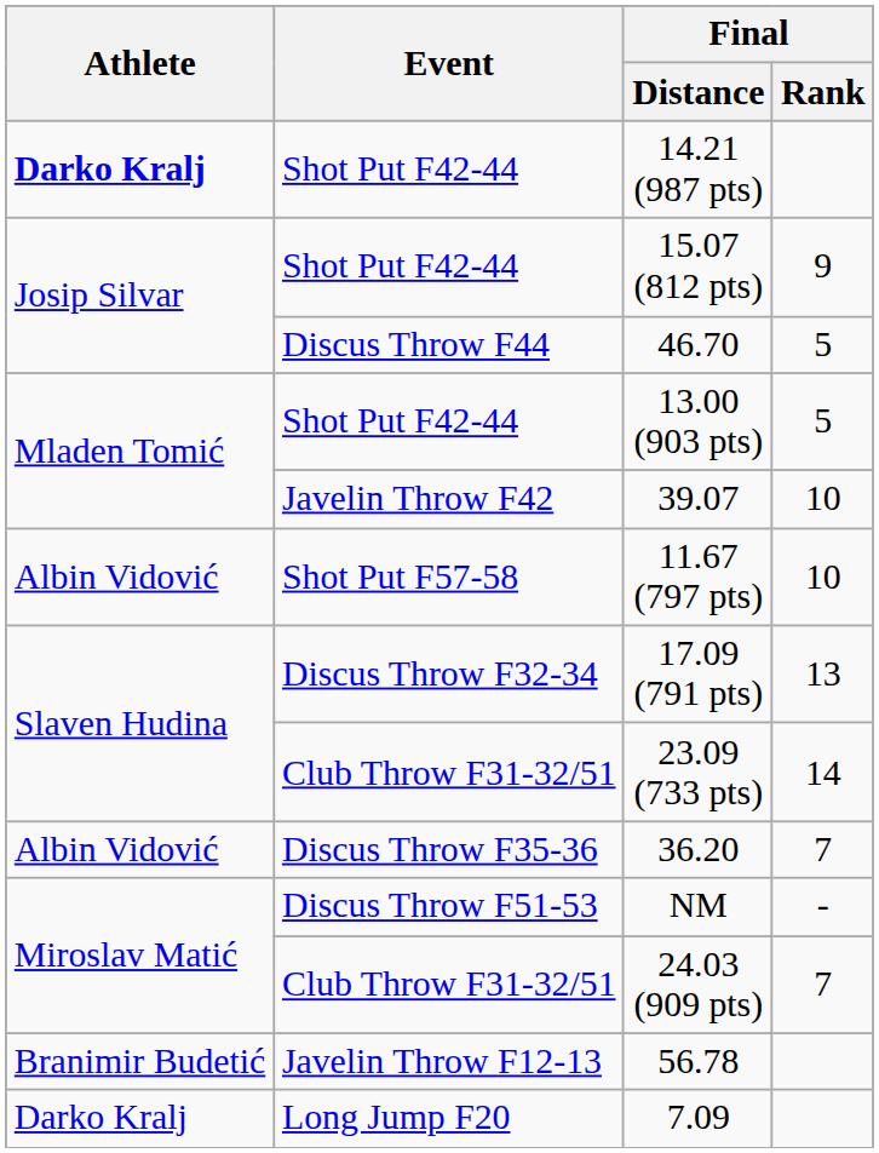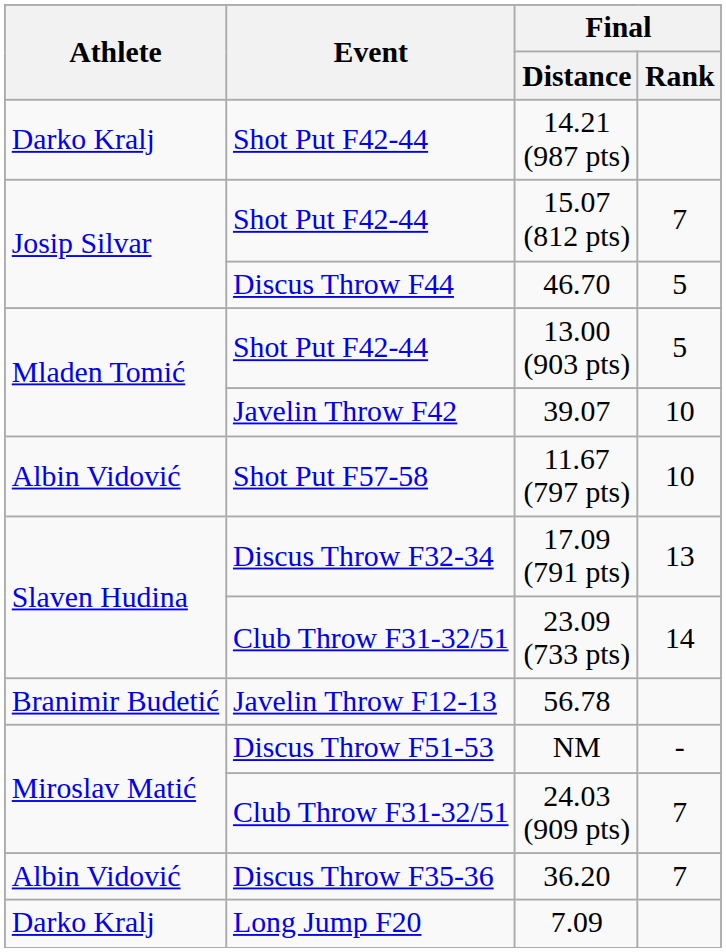14.21 (987 pts) | Athlete: bold -> normal
15.07 (812 pts) | Final / Rank: 9 -> 7
rows swapped: 36.20 <-> 56.78
